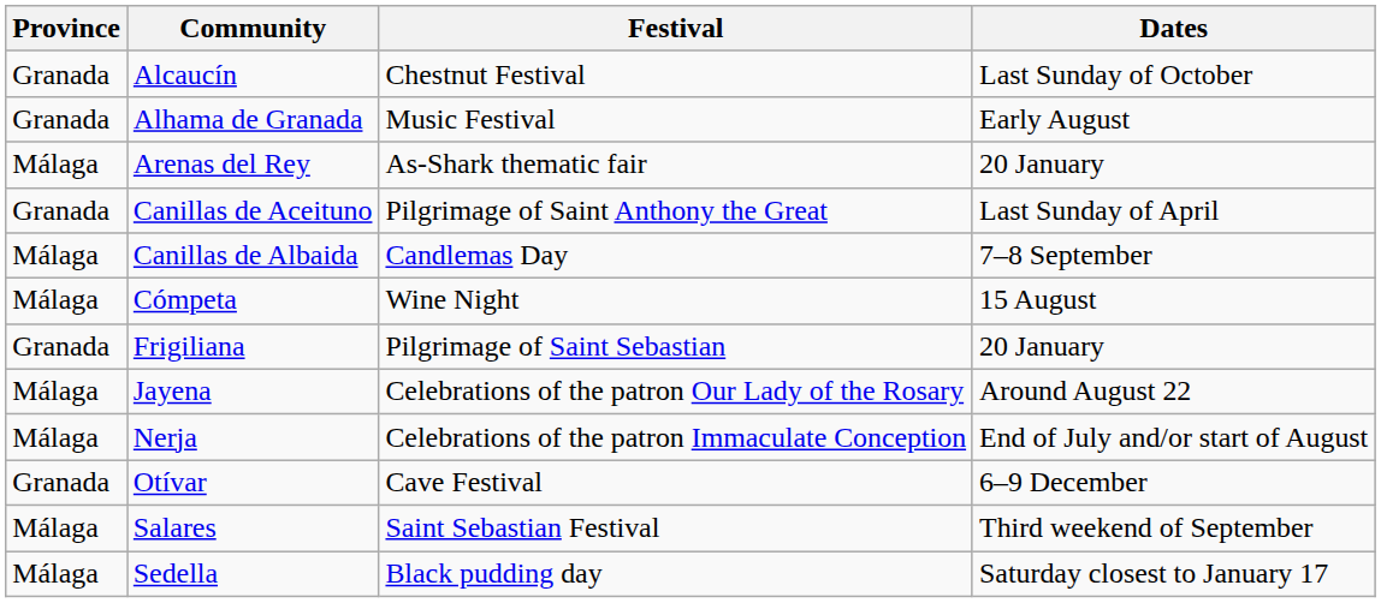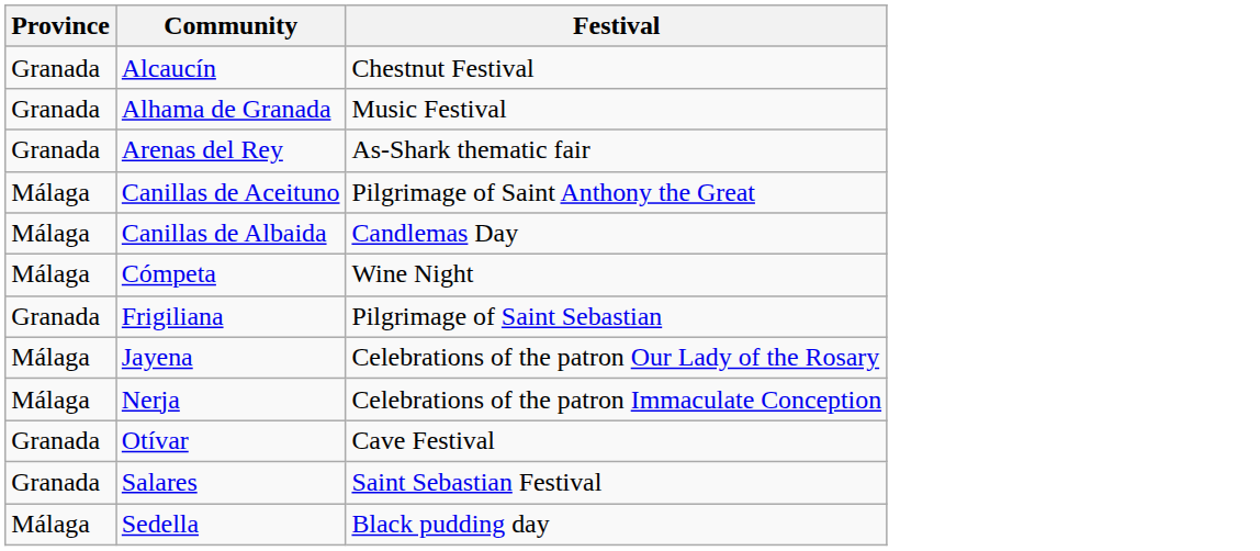- column: Dates | Last Sunday of October | Early August | 20 January | Last Sunday of April | 7–8 September | 15 August | 20 January | Around August 22 | End of July and/or start of August | 6–9 December | Third weekend of September | Saturday closest to January 17
Arenas del Rey | Province: Málaga -> Granada
Canillas de Aceituno | Province: Granada -> Málaga
Salares | Province: Málaga -> Granada
